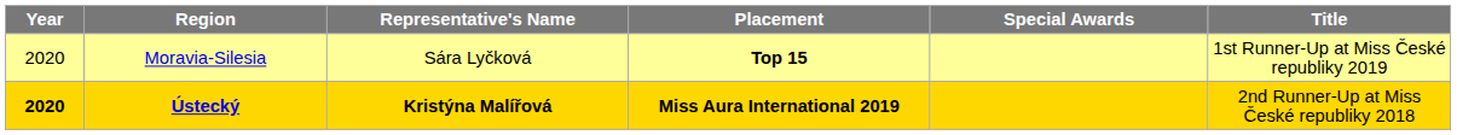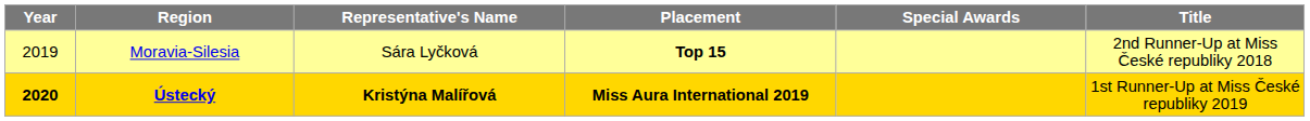Moravia-Silesia | Year: 2020 -> 2019
Moravia-Silesia | Title: 1st Runner-Up at Miss České republiky 2019 -> 2nd Runner-Up at Miss České republiky 2018
Ústecký | Title: 2nd Runner-Up at Miss České republiky 2018 -> 1st Runner-Up at Miss České republiky 2019
